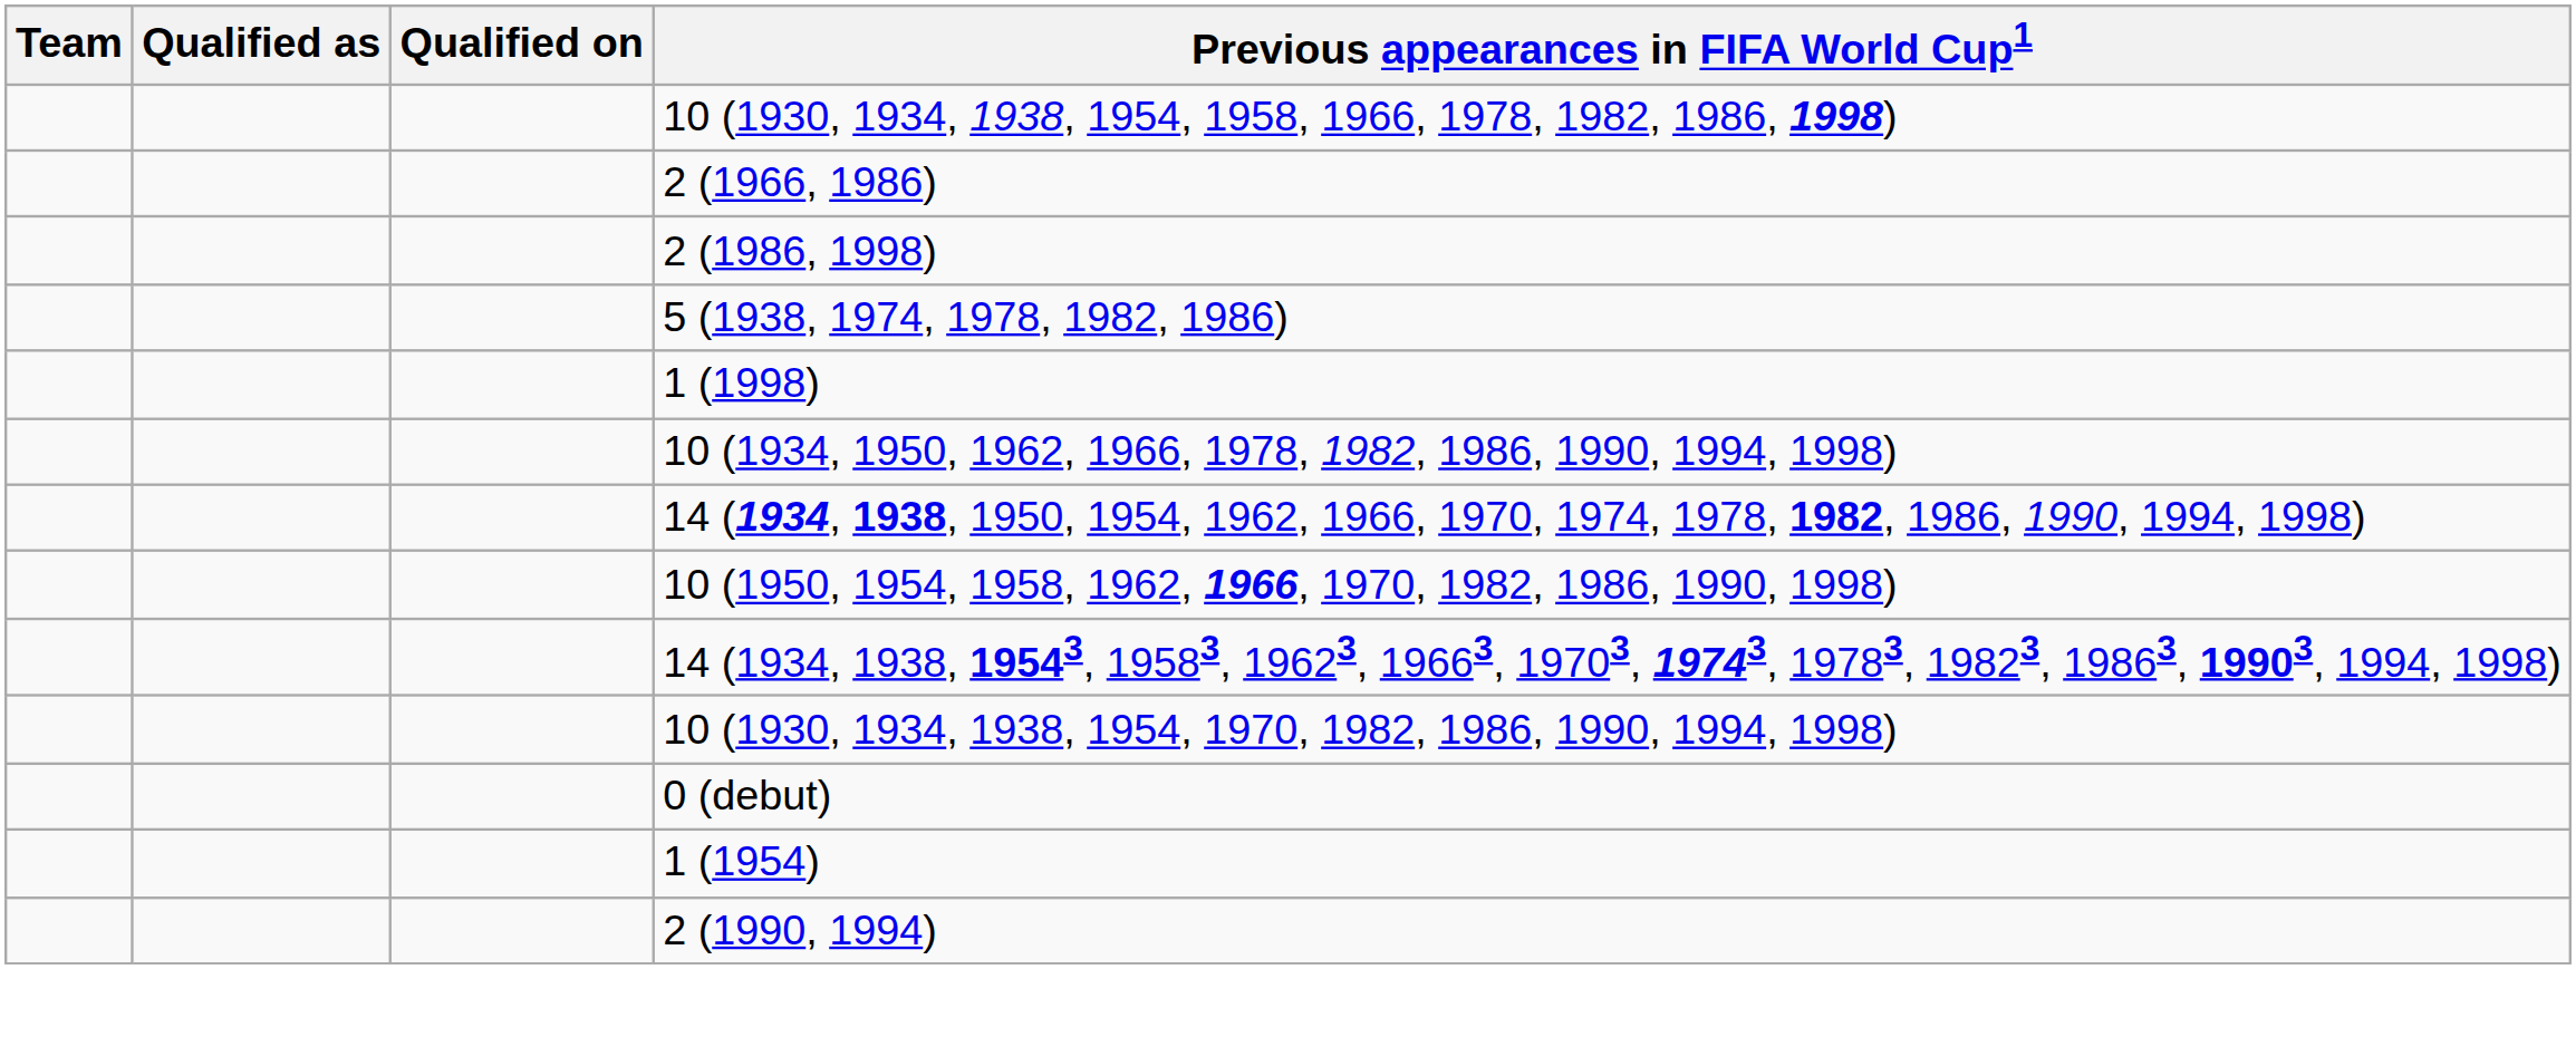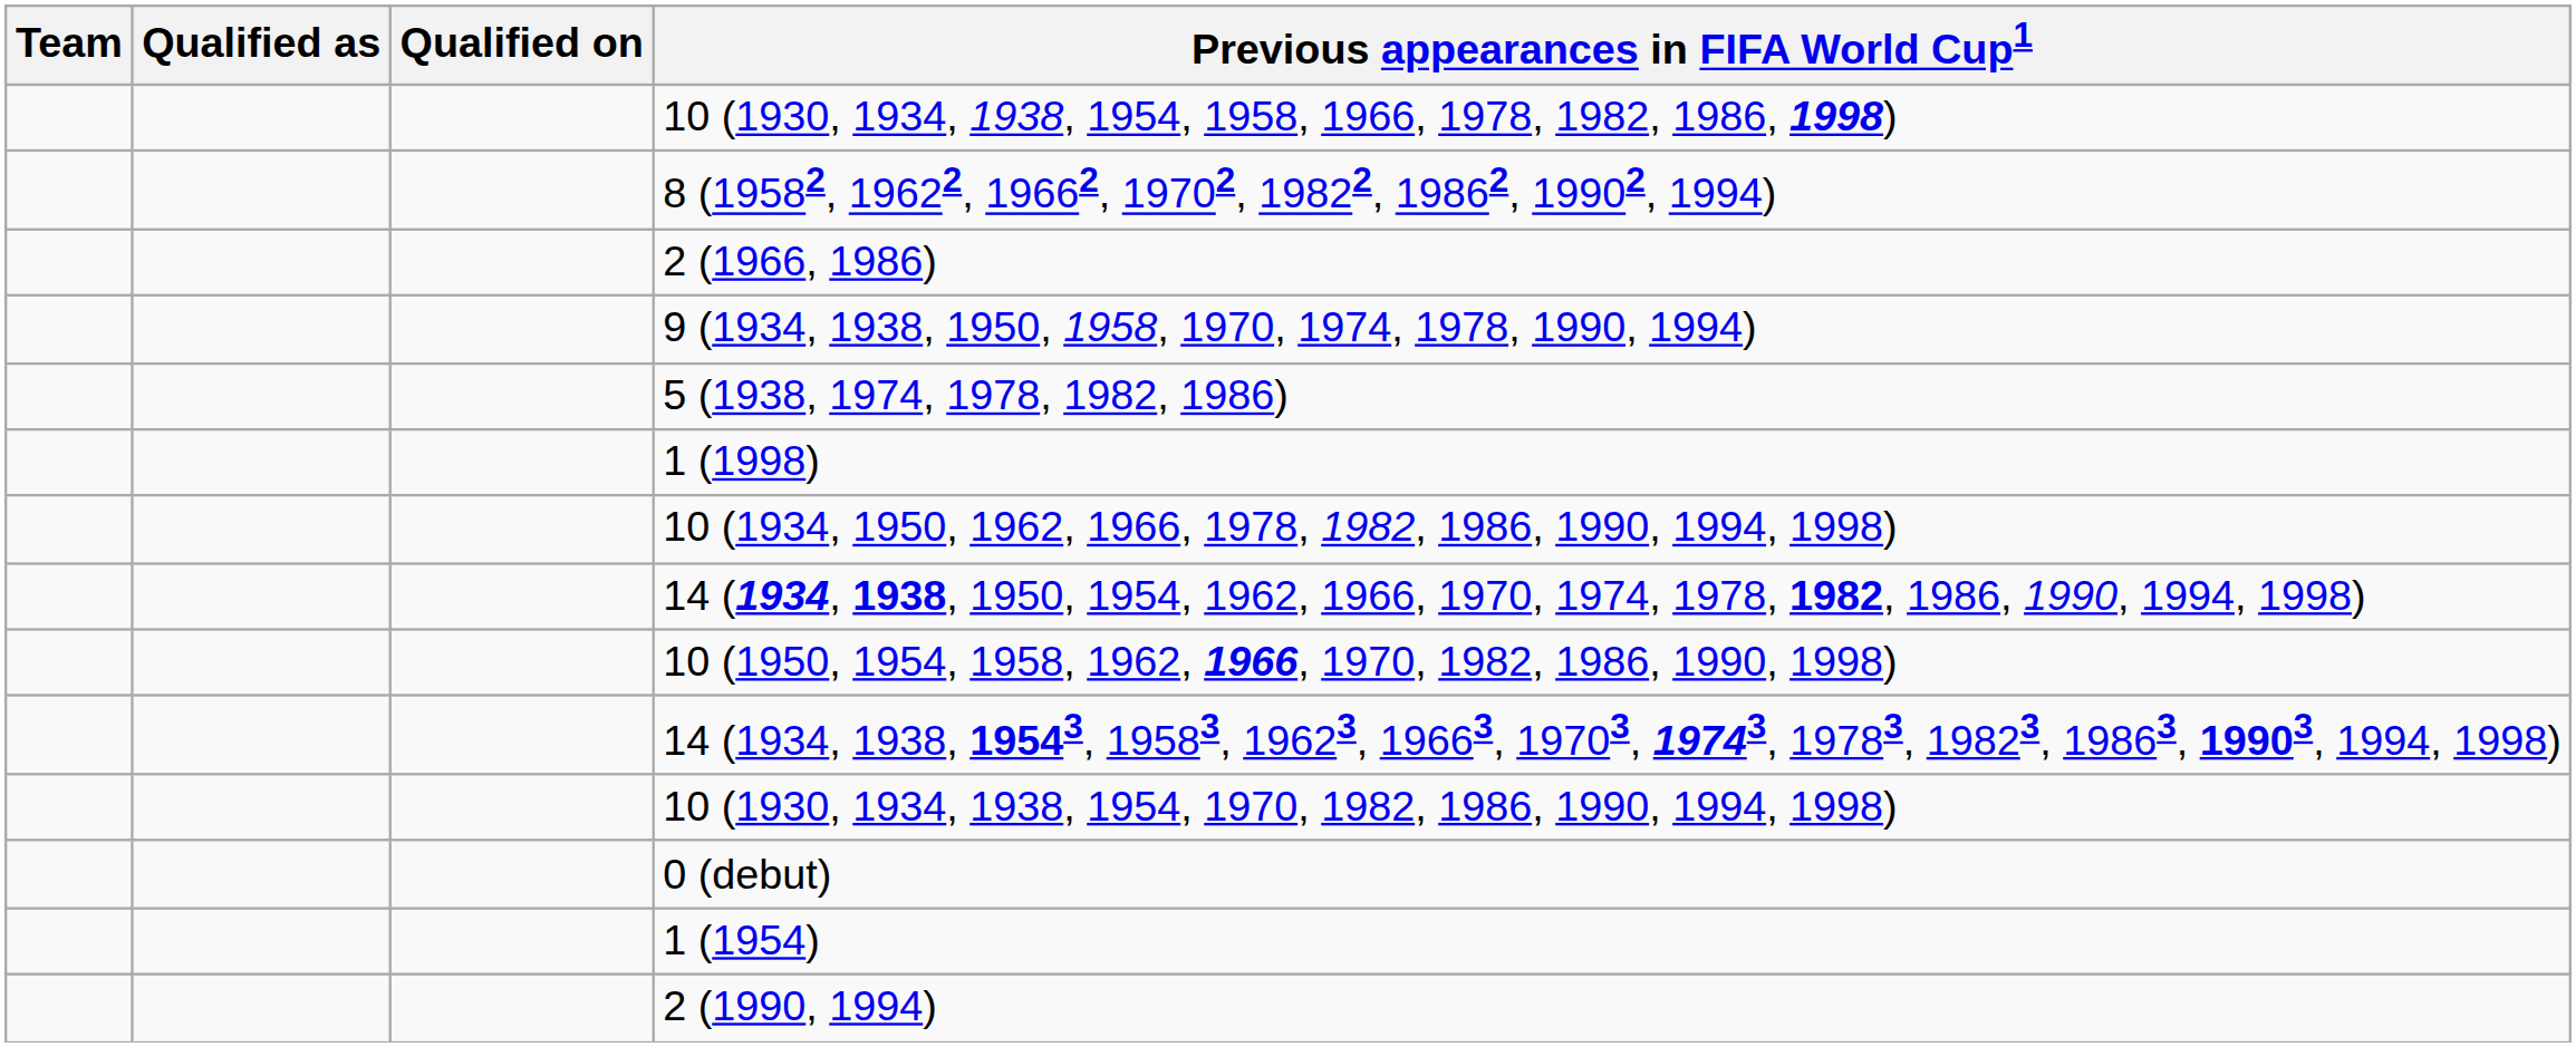+ row: 8 (19582, 19622, 19662, 19702, 19822, 19862, 19902, 1994)
- row: 2 (1986, 1998)
+ row: 9 (1934, 1938, 1950, 1958, 1970, 1974, 1978, 1990, 1994)
